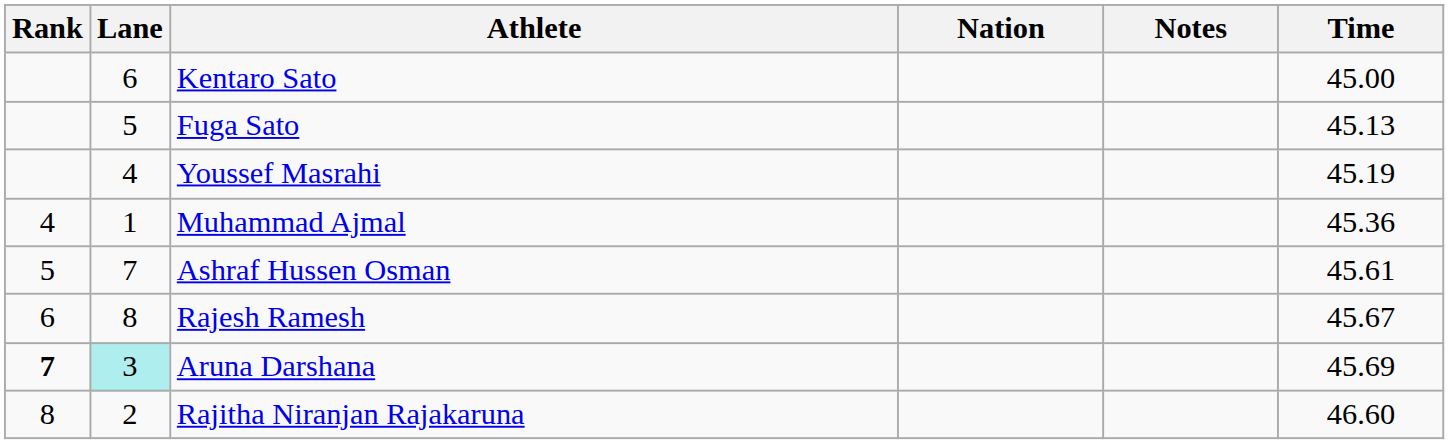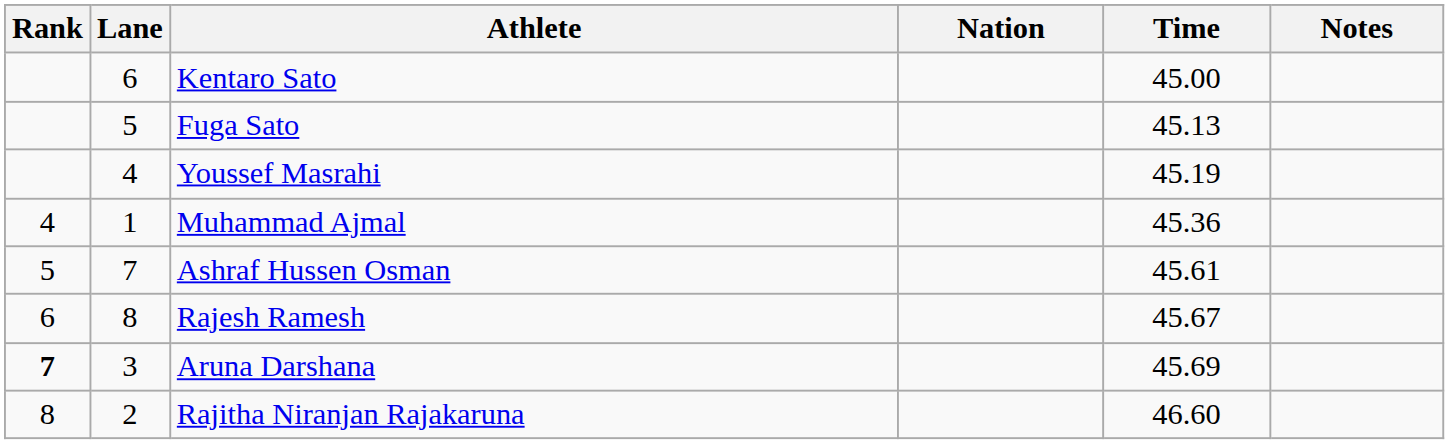columns swapped: Time <-> Notes
Aruna Darshana | Lane: paleturquoise background -> no background
